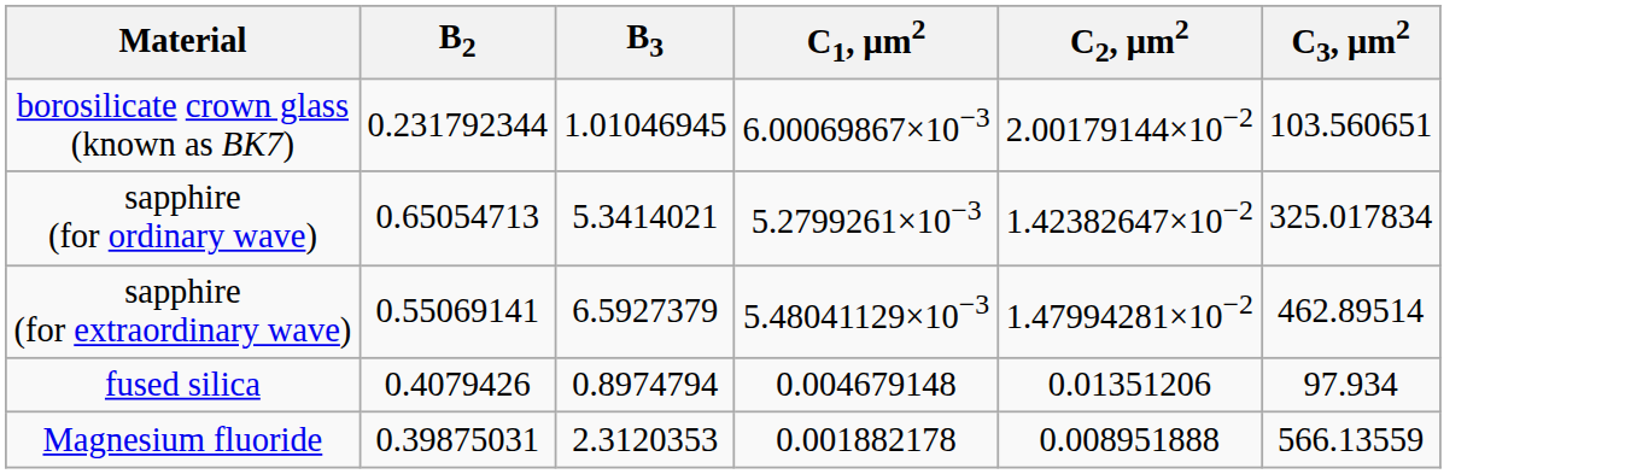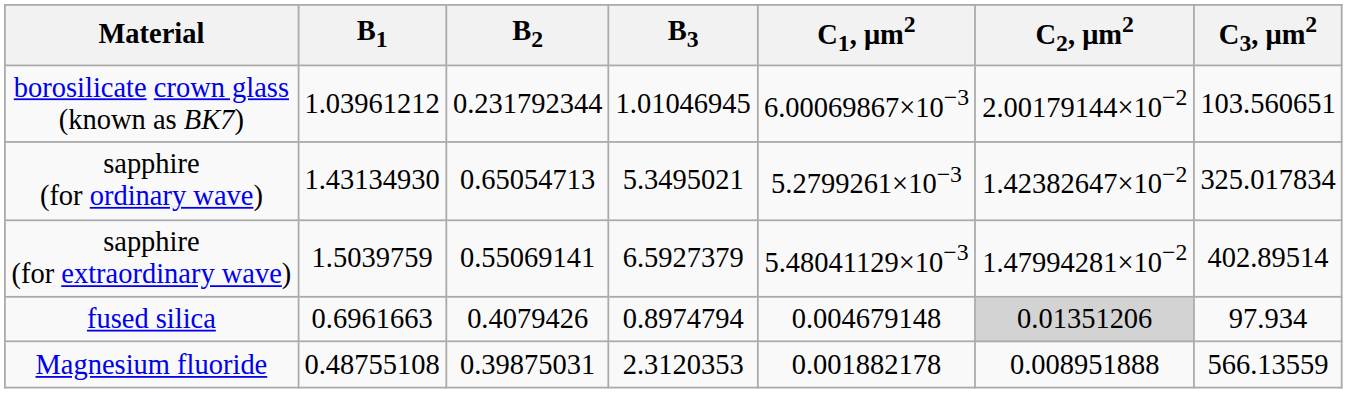+ column: B1 | 1.03961212 | 1.43134930 | 1.5039759 | 0.6961663 | 0.48755108
sapphire (for ordinary wave) | B3: 5.3414021 -> 5.3495021
sapphire (for extraordinary wave) | C3, μm2: 462.89514 -> 402.89514
fused silica | C2, μm2: no background -> lightgrey background
